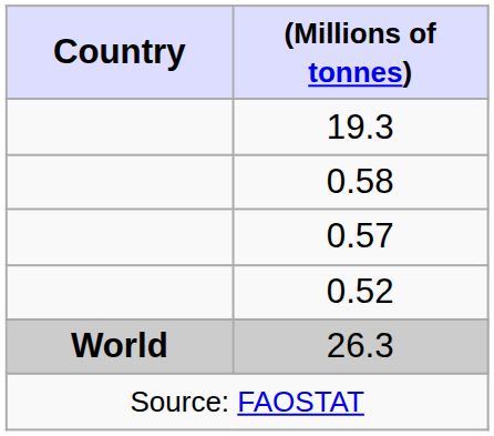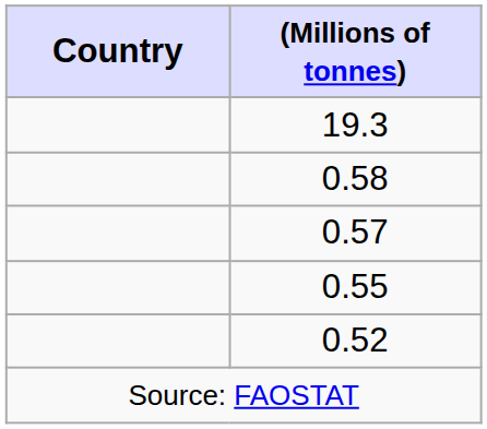+ row: 0.55
- row: World | 26.3
